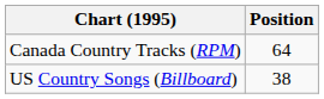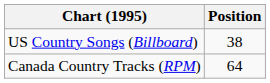rows swapped: Canada Country Tracks (RPM) <-> US Country Songs (Billboard)
